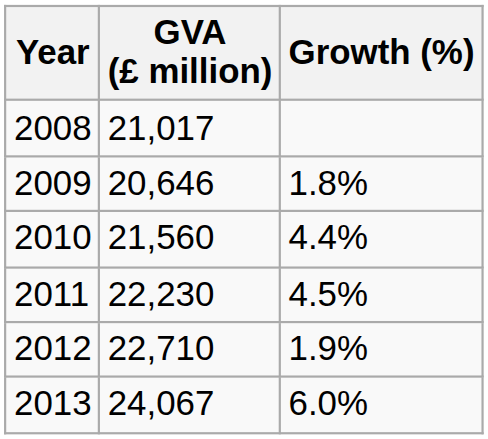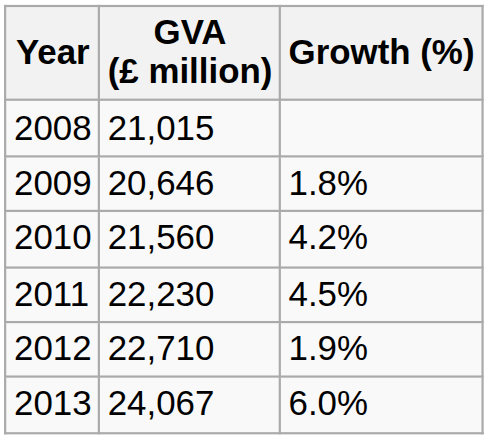2008 | GVA (£ million): 21,017 -> 21,015
2010 | Growth (%): 4.4% -> 4.2%
